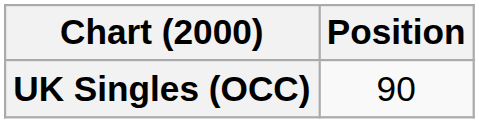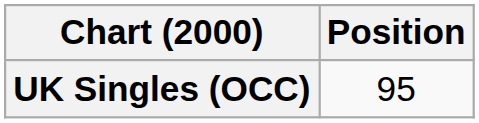UK Singles (OCC) | Position: 90 -> 95
